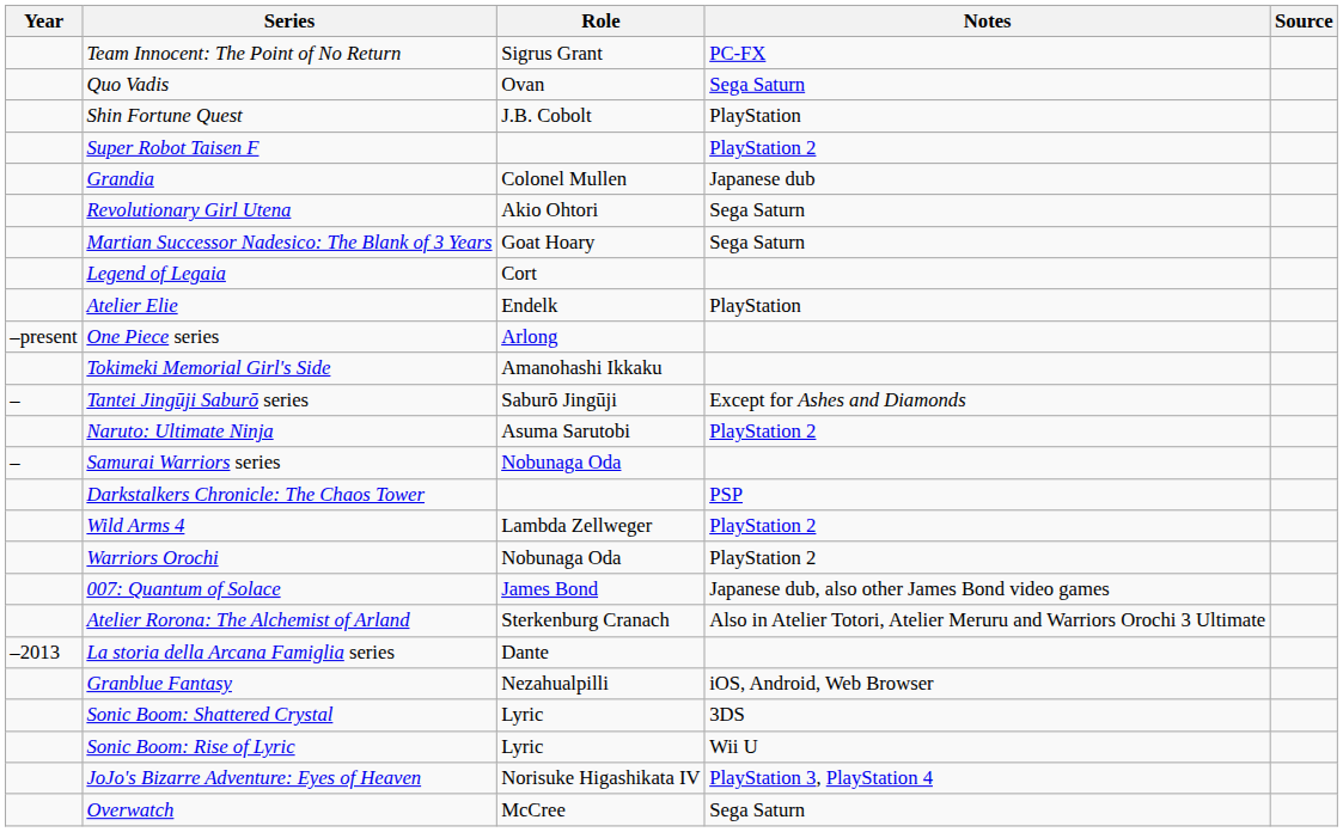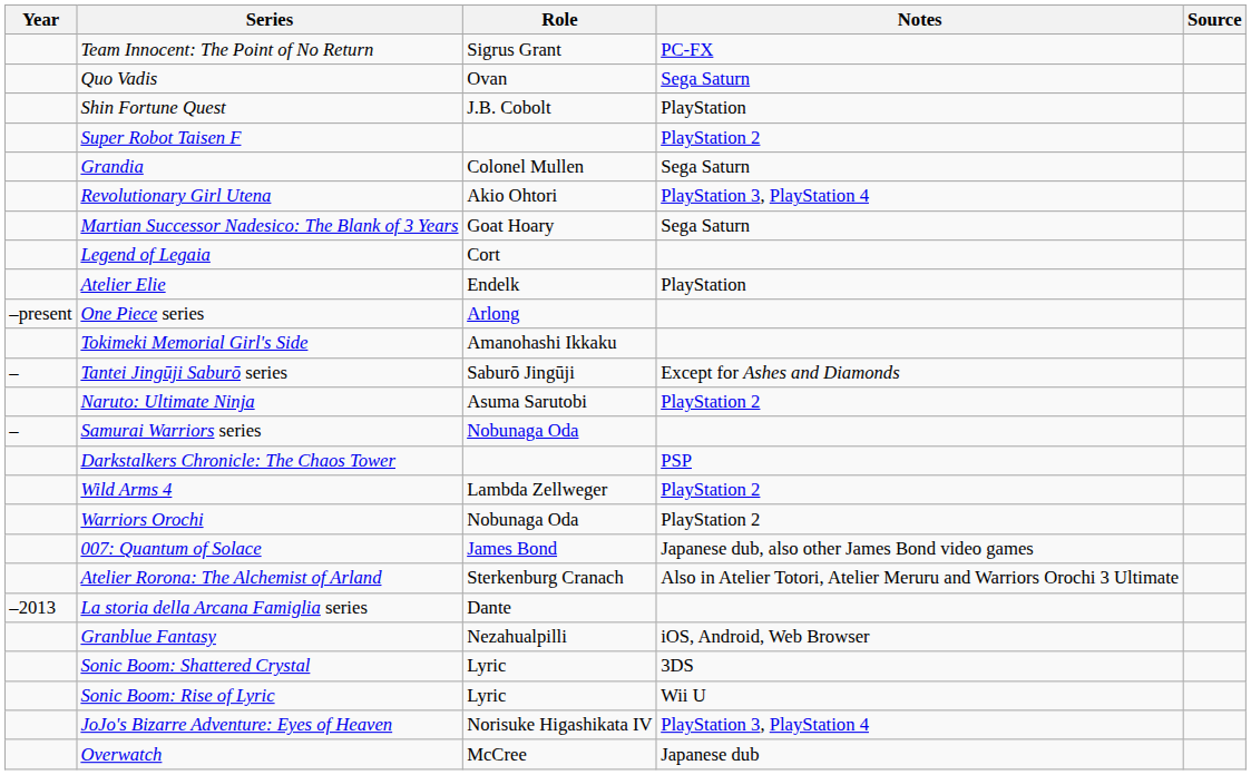Grandia | Notes: Japanese dub -> Sega Saturn
Revolutionary Girl Utena | Notes: Sega Saturn -> PlayStation 3, PlayStation 4
Overwatch | Notes: Sega Saturn -> Japanese dub
